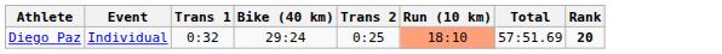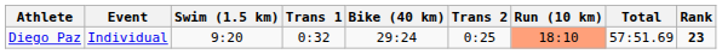+ column: Swim (1.5 km) | 9:20
Diego Paz | Rank: 20 -> 23
